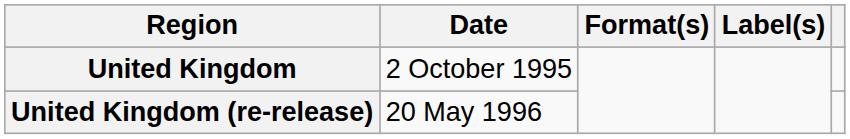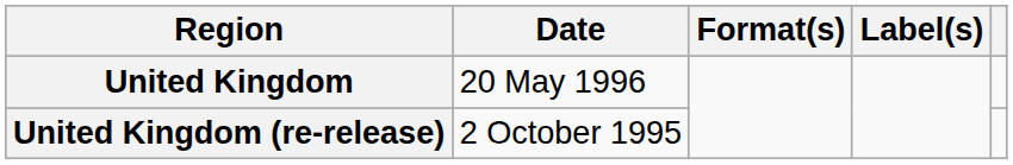United Kingdom | Date: 2 October 1995 -> 20 May 1996
United Kingdom (re-release) | Date: 20 May 1996 -> 2 October 1995
